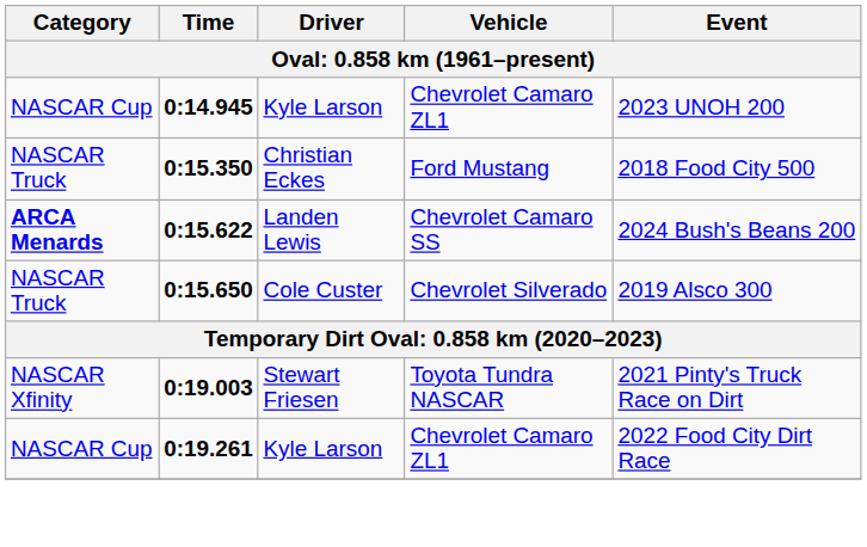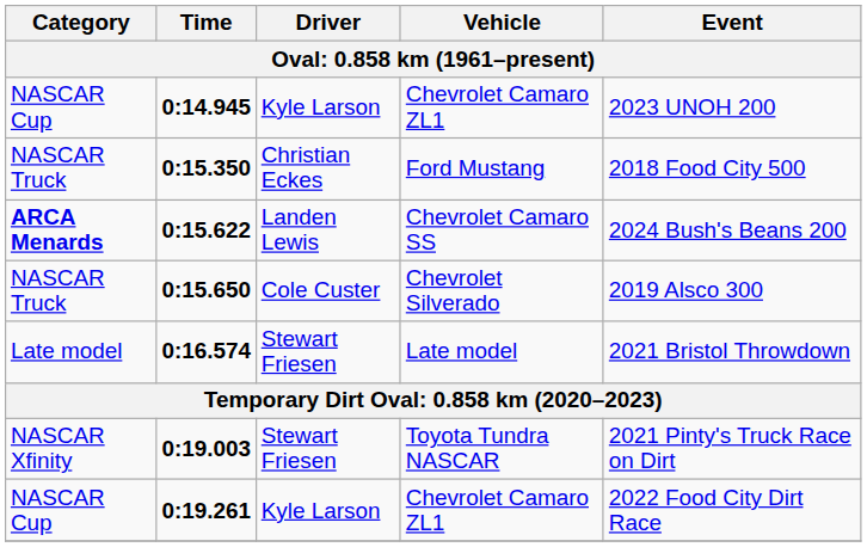+ row: Late model | 0:16.574 | Stewart Friesen | Late model | 2021 Bristol Throwdown
